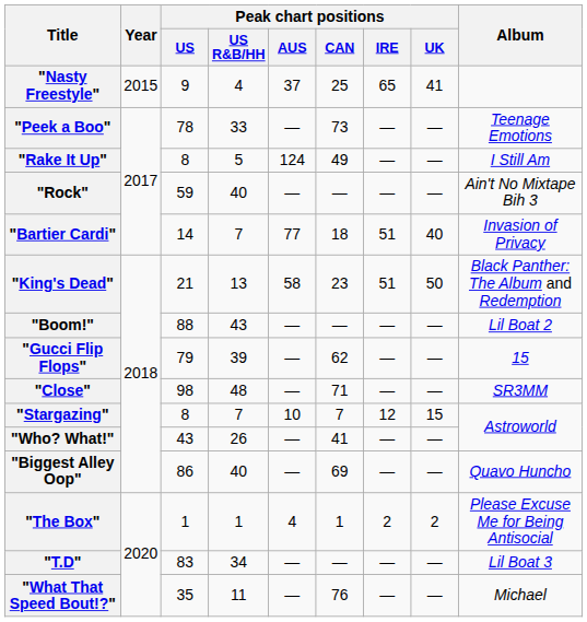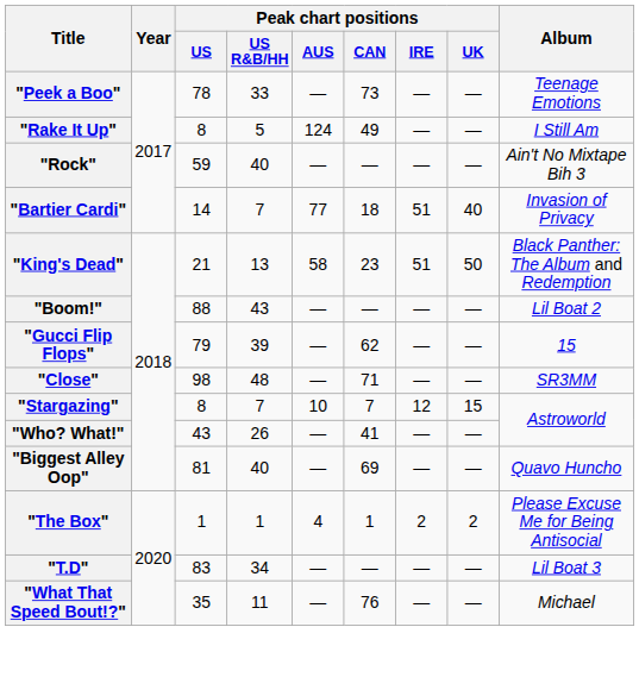- row: "Nasty Freestyle" | 2015 | 9 | 4 | 37 | 25 | 65 | 41
"Biggest Alley Oop" | Peak chart positions / US: 86 -> 81
